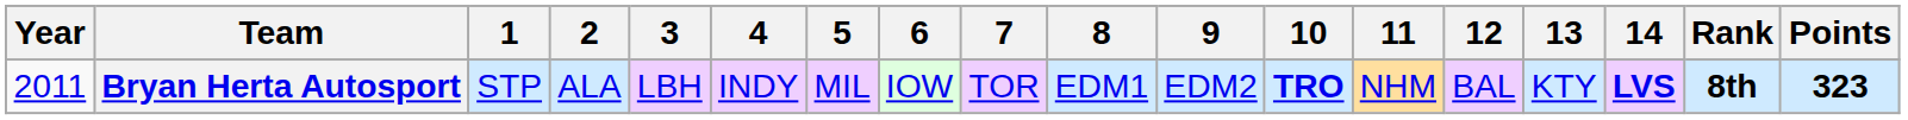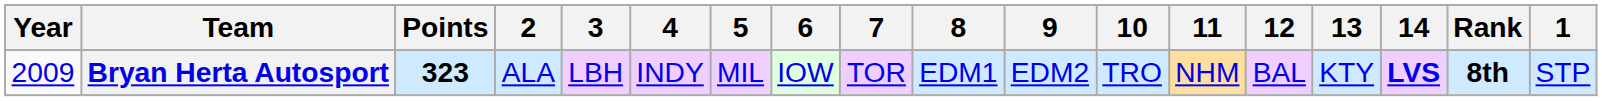columns swapped: 1 <-> Points
Bryan Herta Autosport | Year: 2011 -> 2009
Bryan Herta Autosport | 10: bold -> normal
